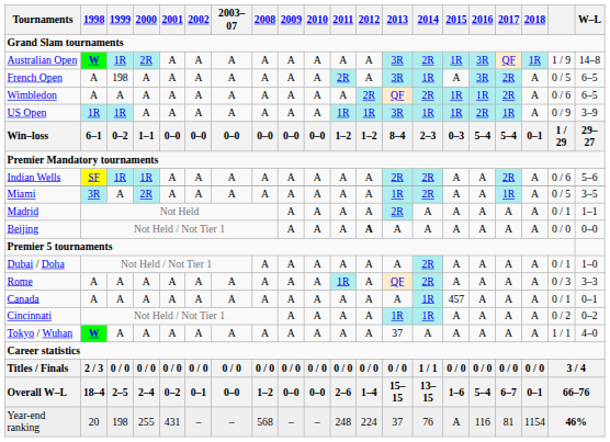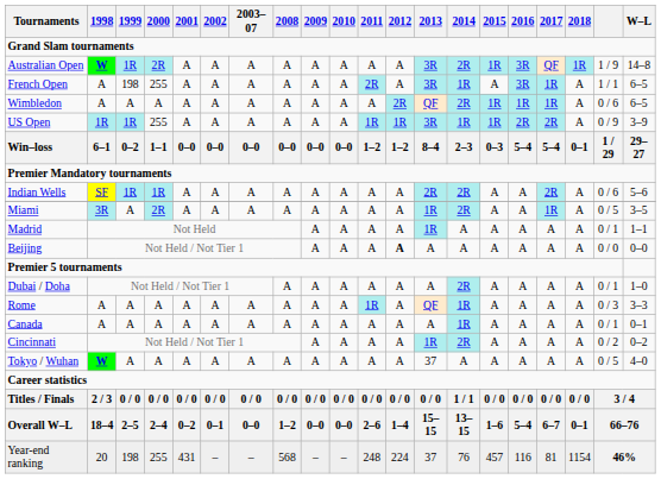French Open | 2000: A -> 255
French Open | 2017: 2R -> 1R
French Open | column 19: 0 / 5 -> 1 / 1
Wimbledon | 2017: 2R -> 1R
US Open | 2000: A -> 255
US Open | 2017: 1R -> 2R
Madrid | 2013: 2R -> 1R
Rome | 2014: 2R -> 1R
Canada | 2015: 457 -> A
Cincinnati | 2014: 1R -> 2R
Tokyo / Wuhan | column 19: 1 / 1 -> 0 / 5
Year-end ranking | 2015: A -> 457
